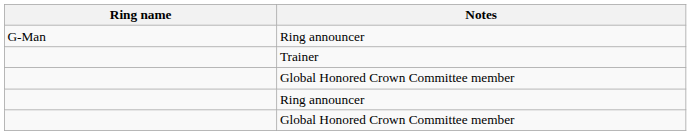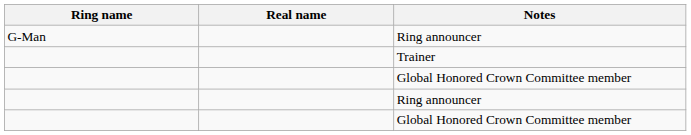+ column: Real name
